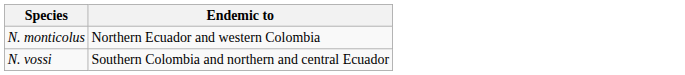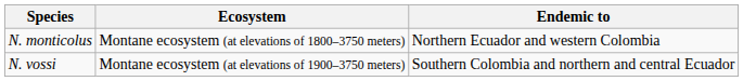+ column: Ecosystem | Montane ecosystem (at elevations of 1800–3750 meters) | Montane ecosystem (at elevations of 1900–3750 meters)
